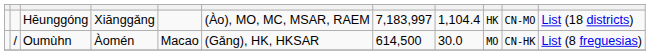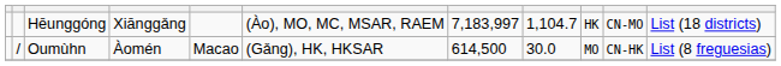Hēunggóng | column 8: 1,104.4 -> 1,104.7
